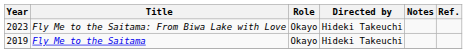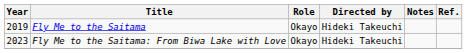rows swapped: Fly Me to the Saitama <-> Fly Me to the Saitama: From Biwa Lake with Love
